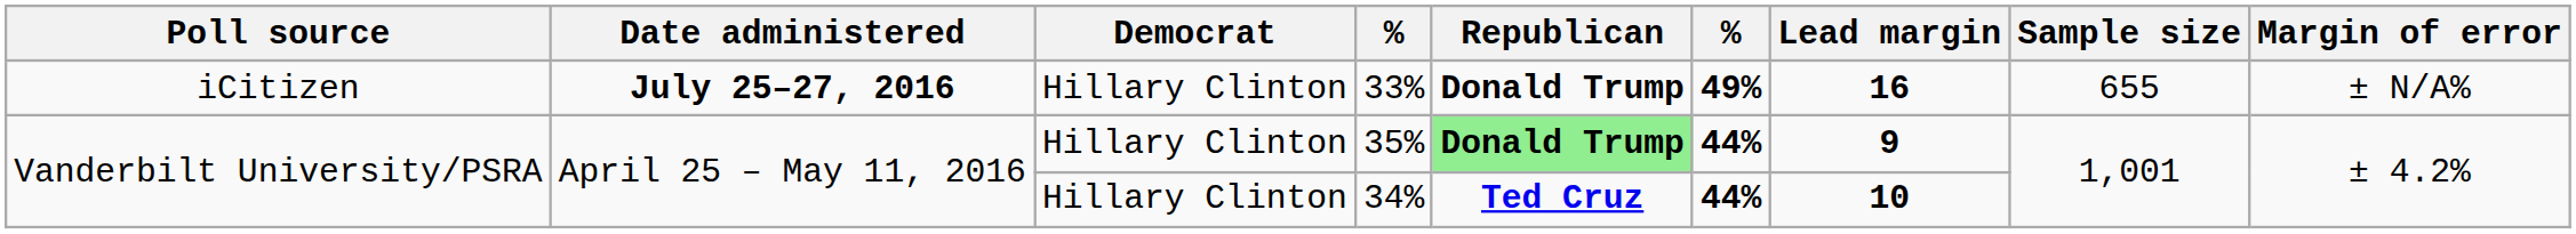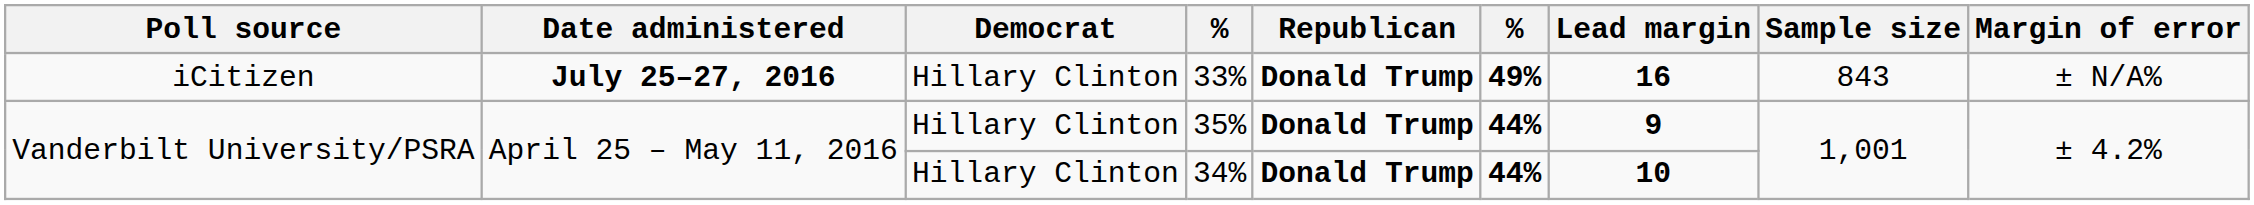33% | Sample size: 655 -> 843
35% | Republican: lightgreen background -> no background
34% | Republican: Ted Cruz -> Donald Trump
